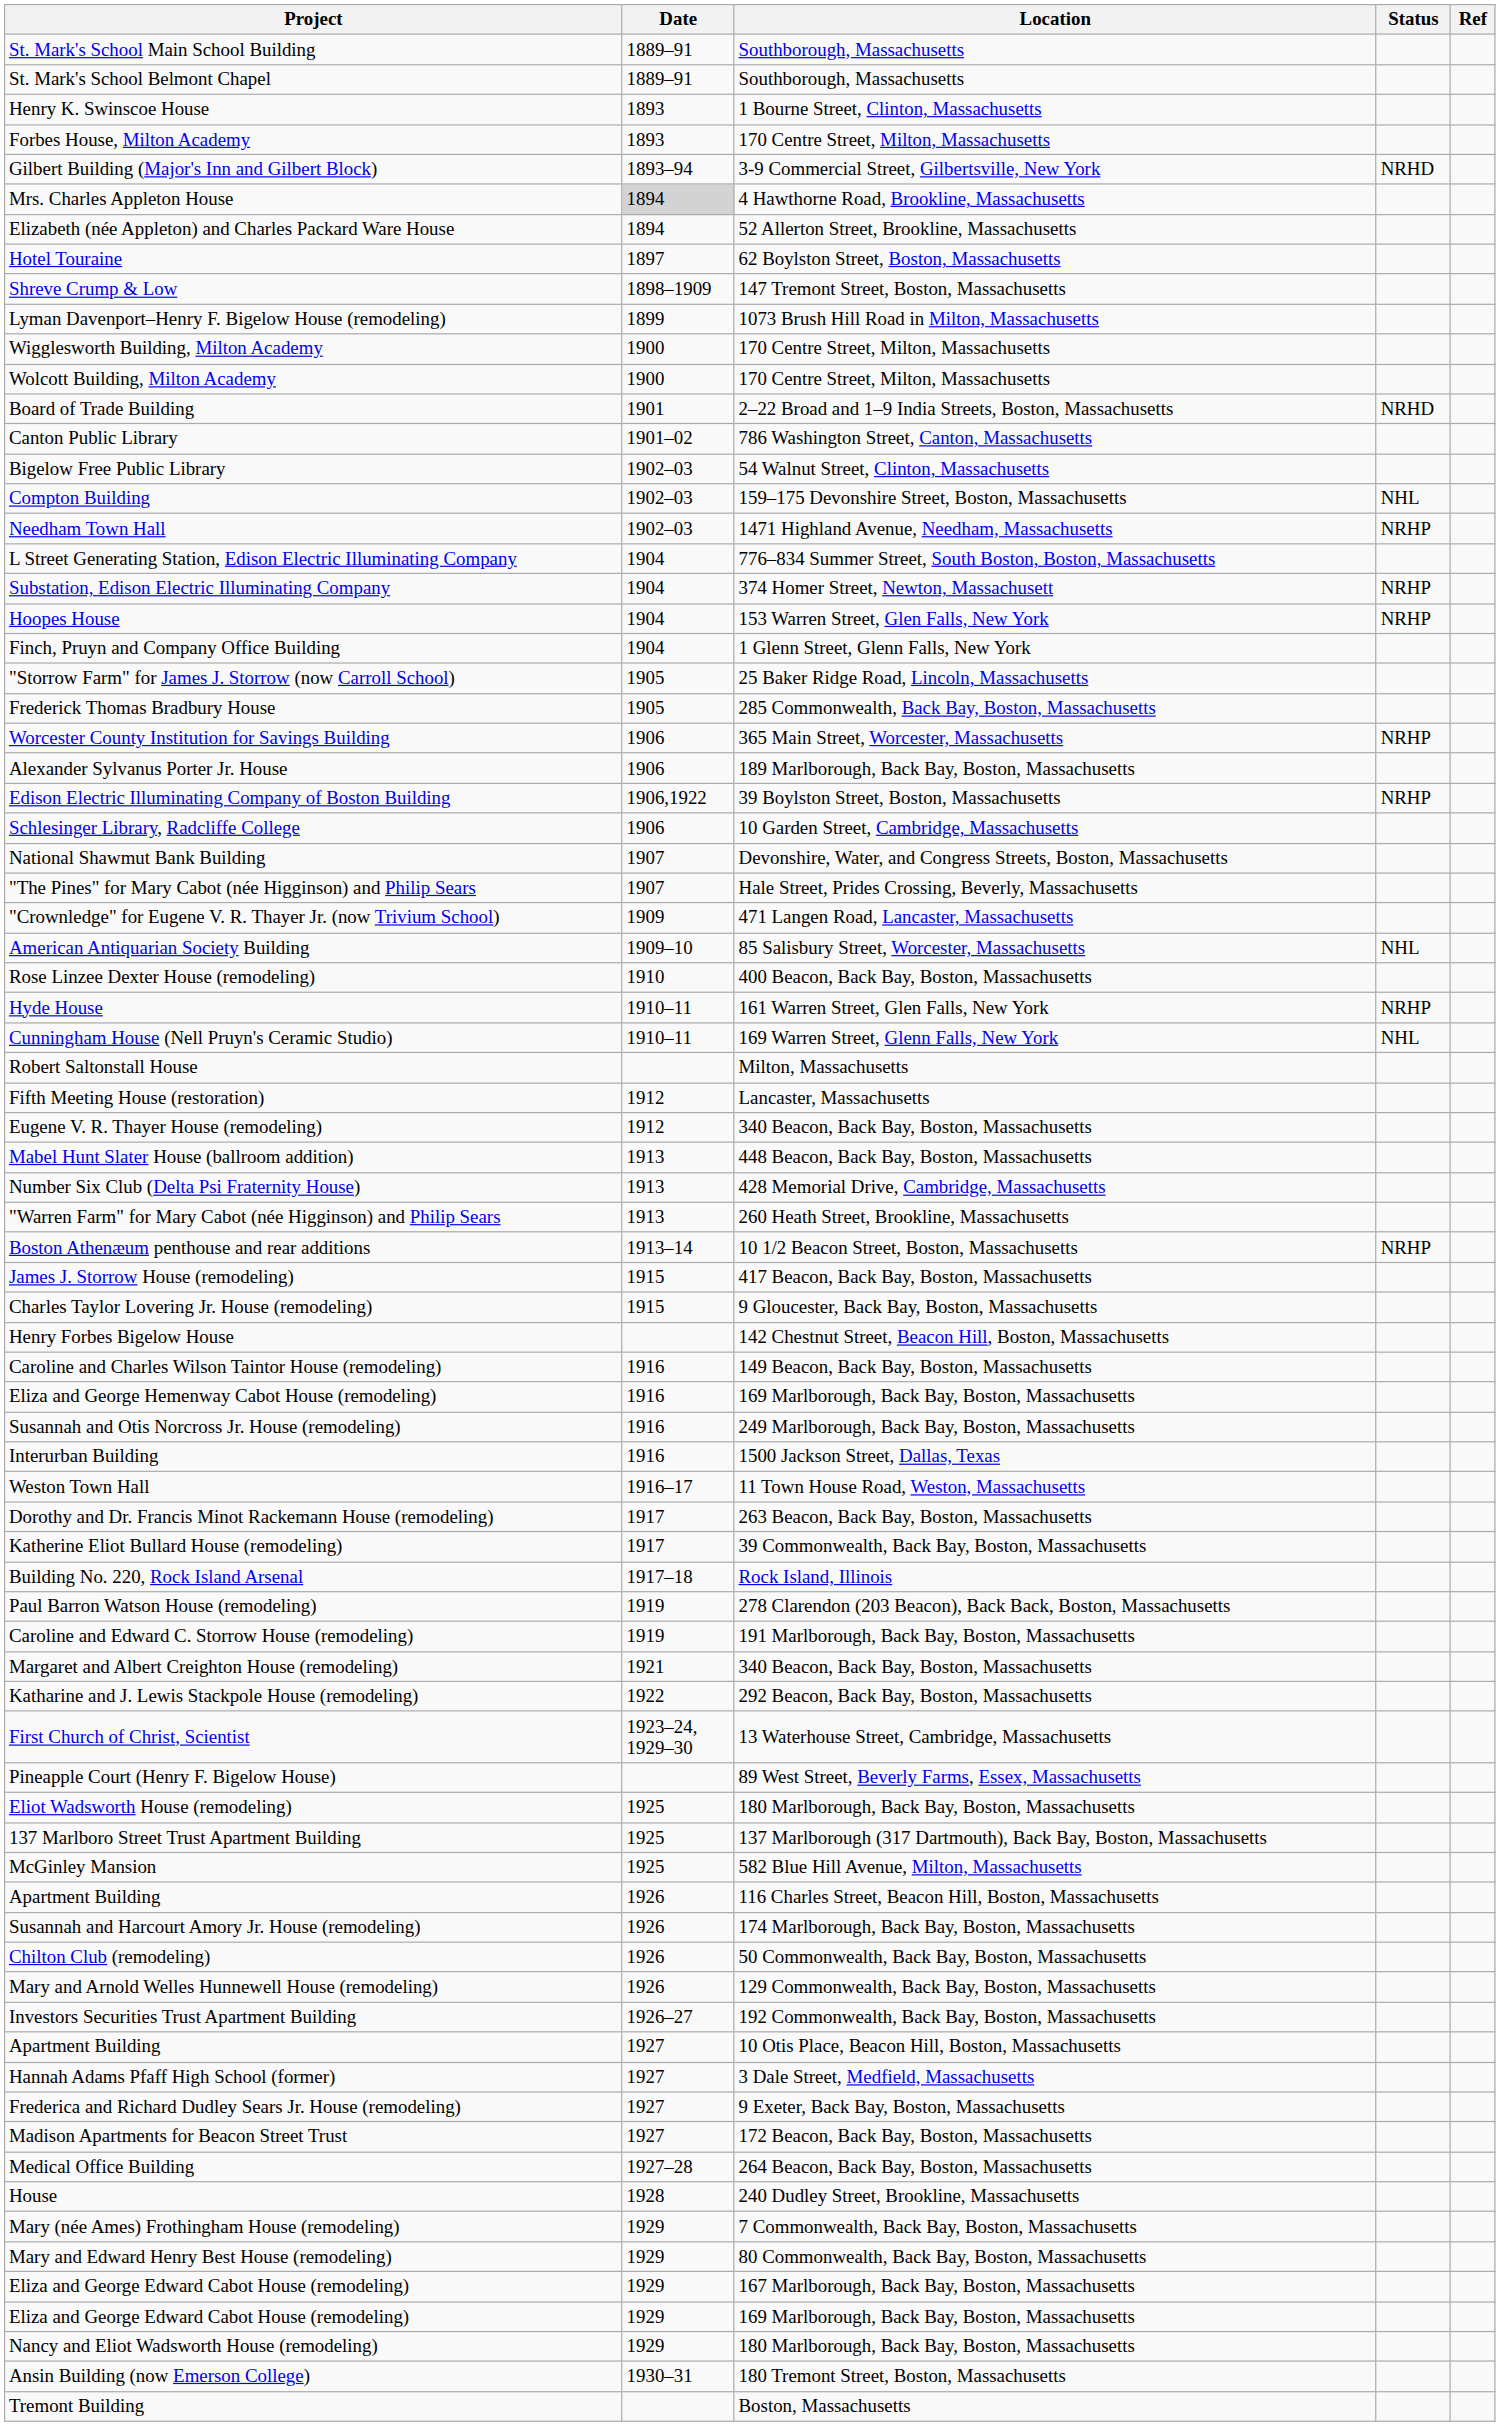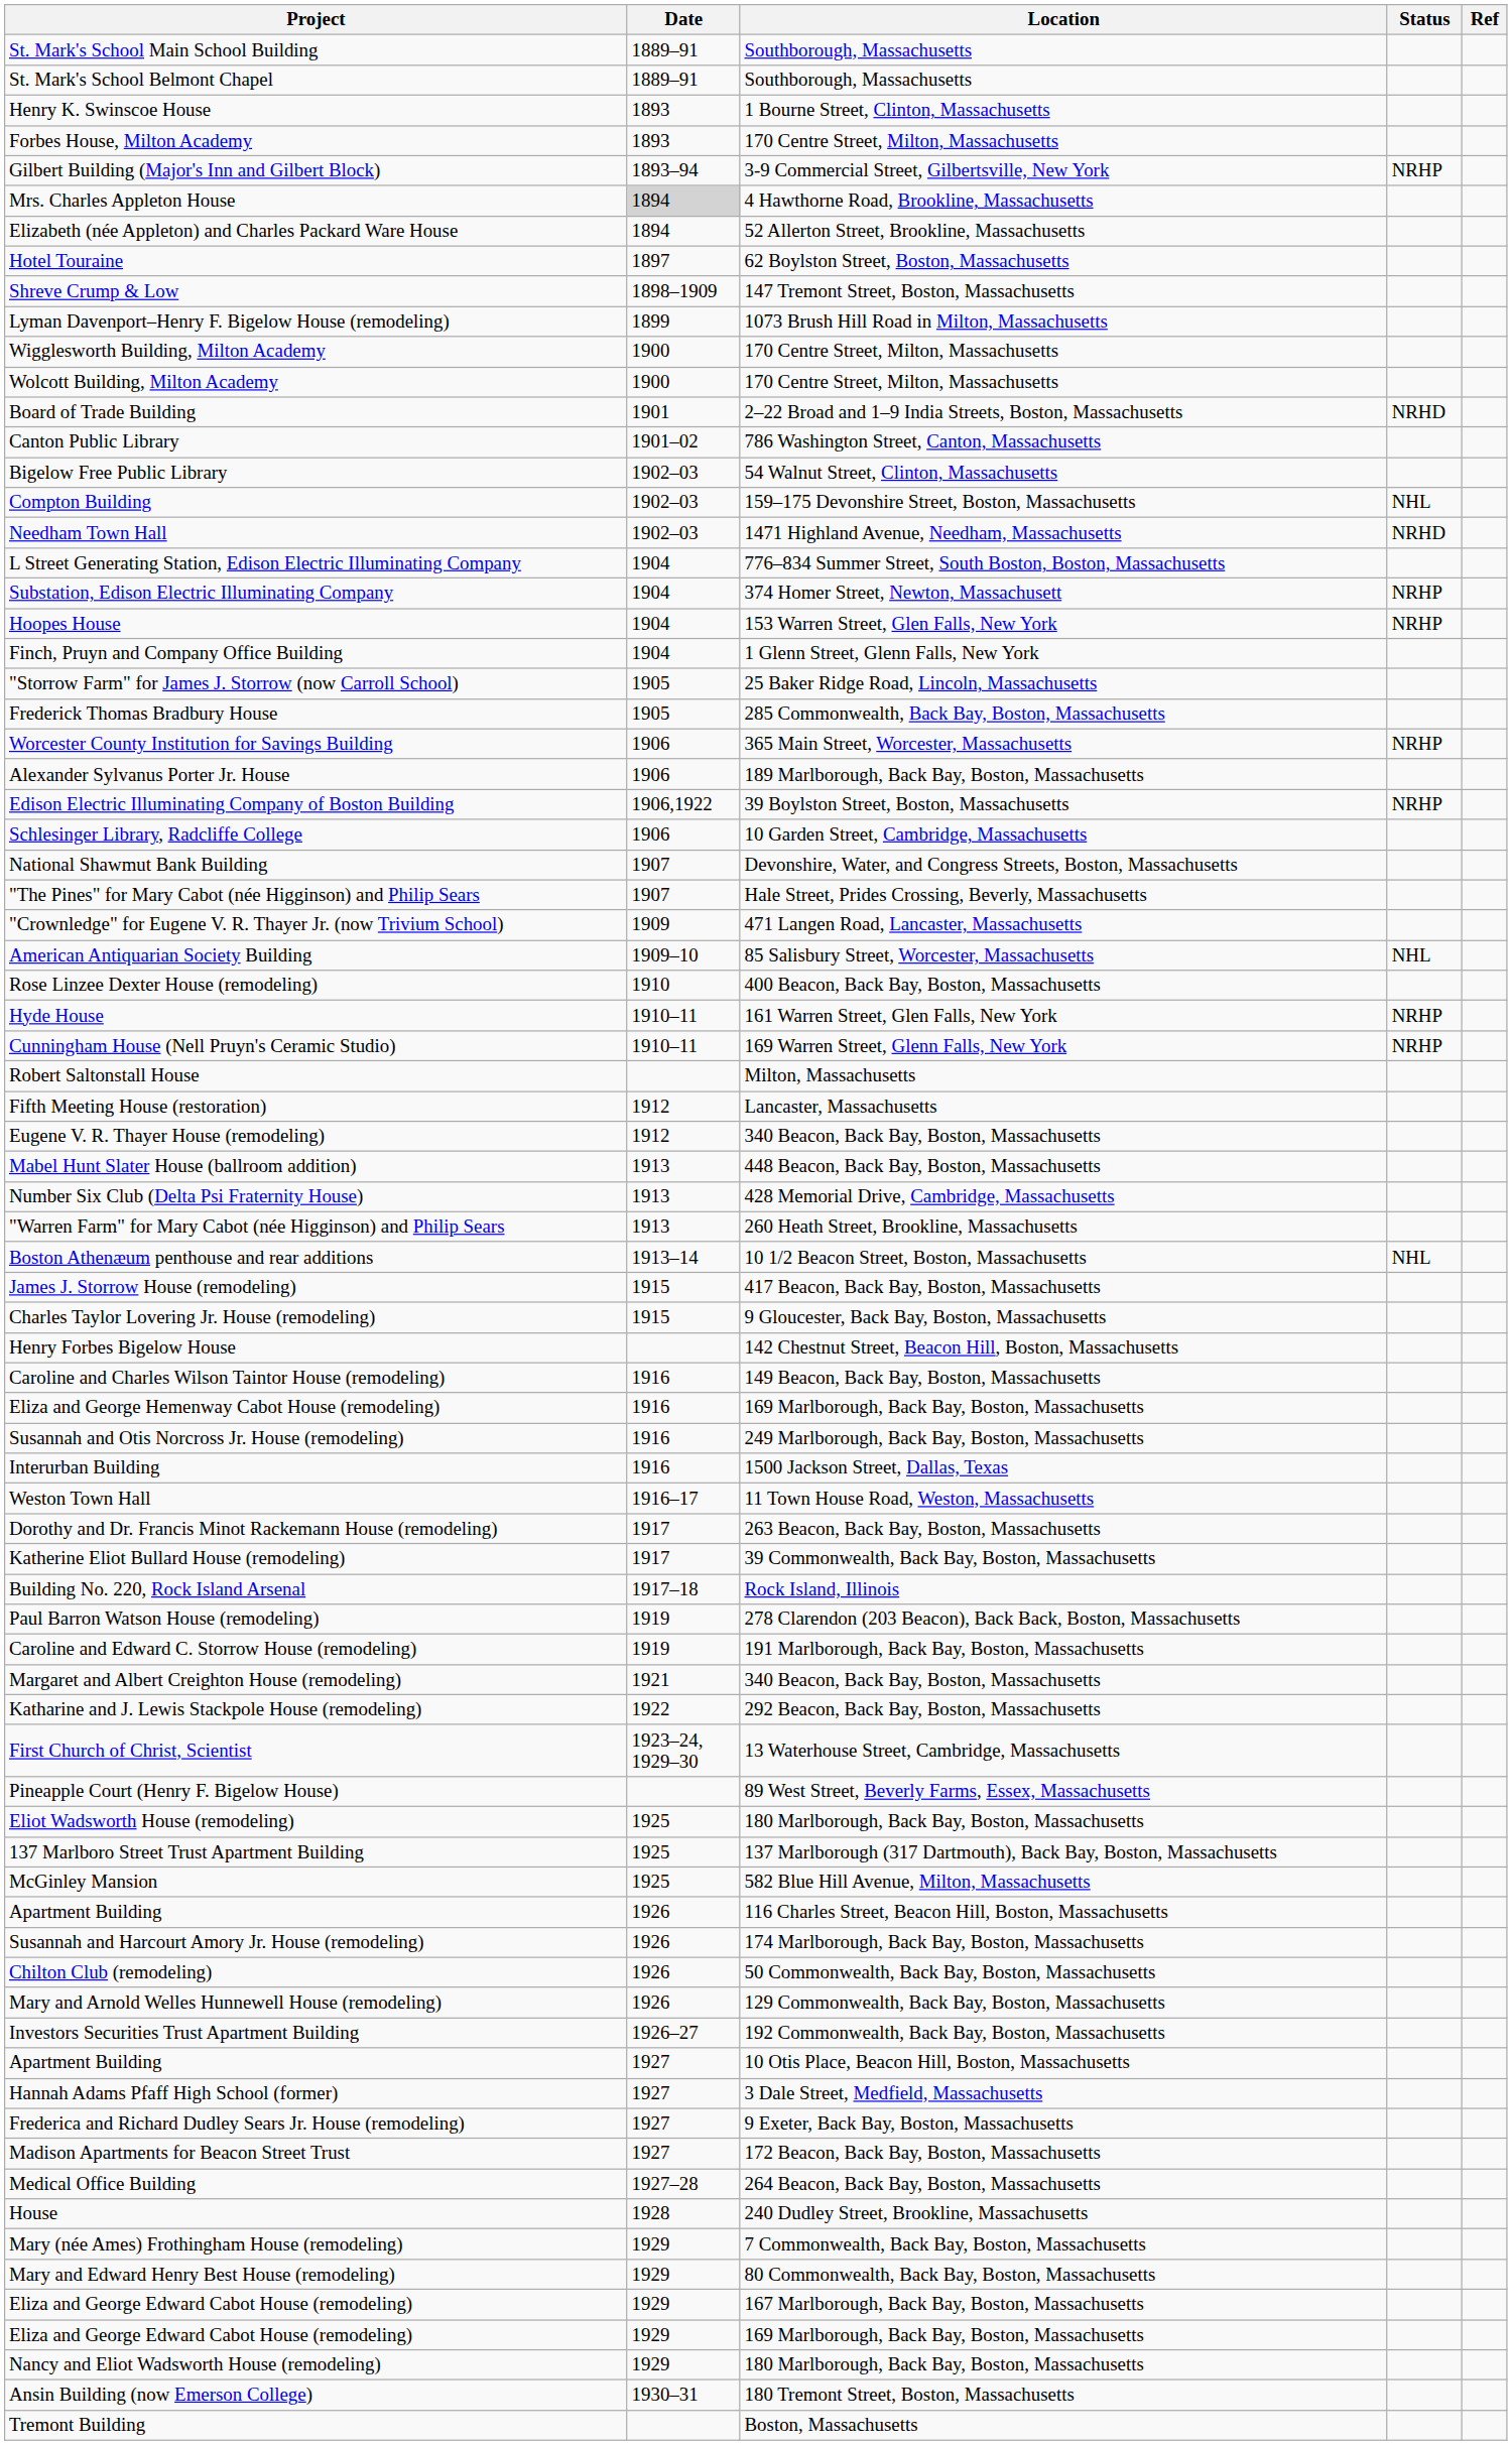Gilbert Building (Major's Inn and Gilbert Block) | Status: NRHD -> NRHP
Needham Town Hall | Status: NRHP -> NRHD
Cunningham House (Nell Pruyn's Ceramic Studio) | Status: NHL -> NRHP
Boston Athenæum penthouse and rear additions | Status: NRHP -> NHL
